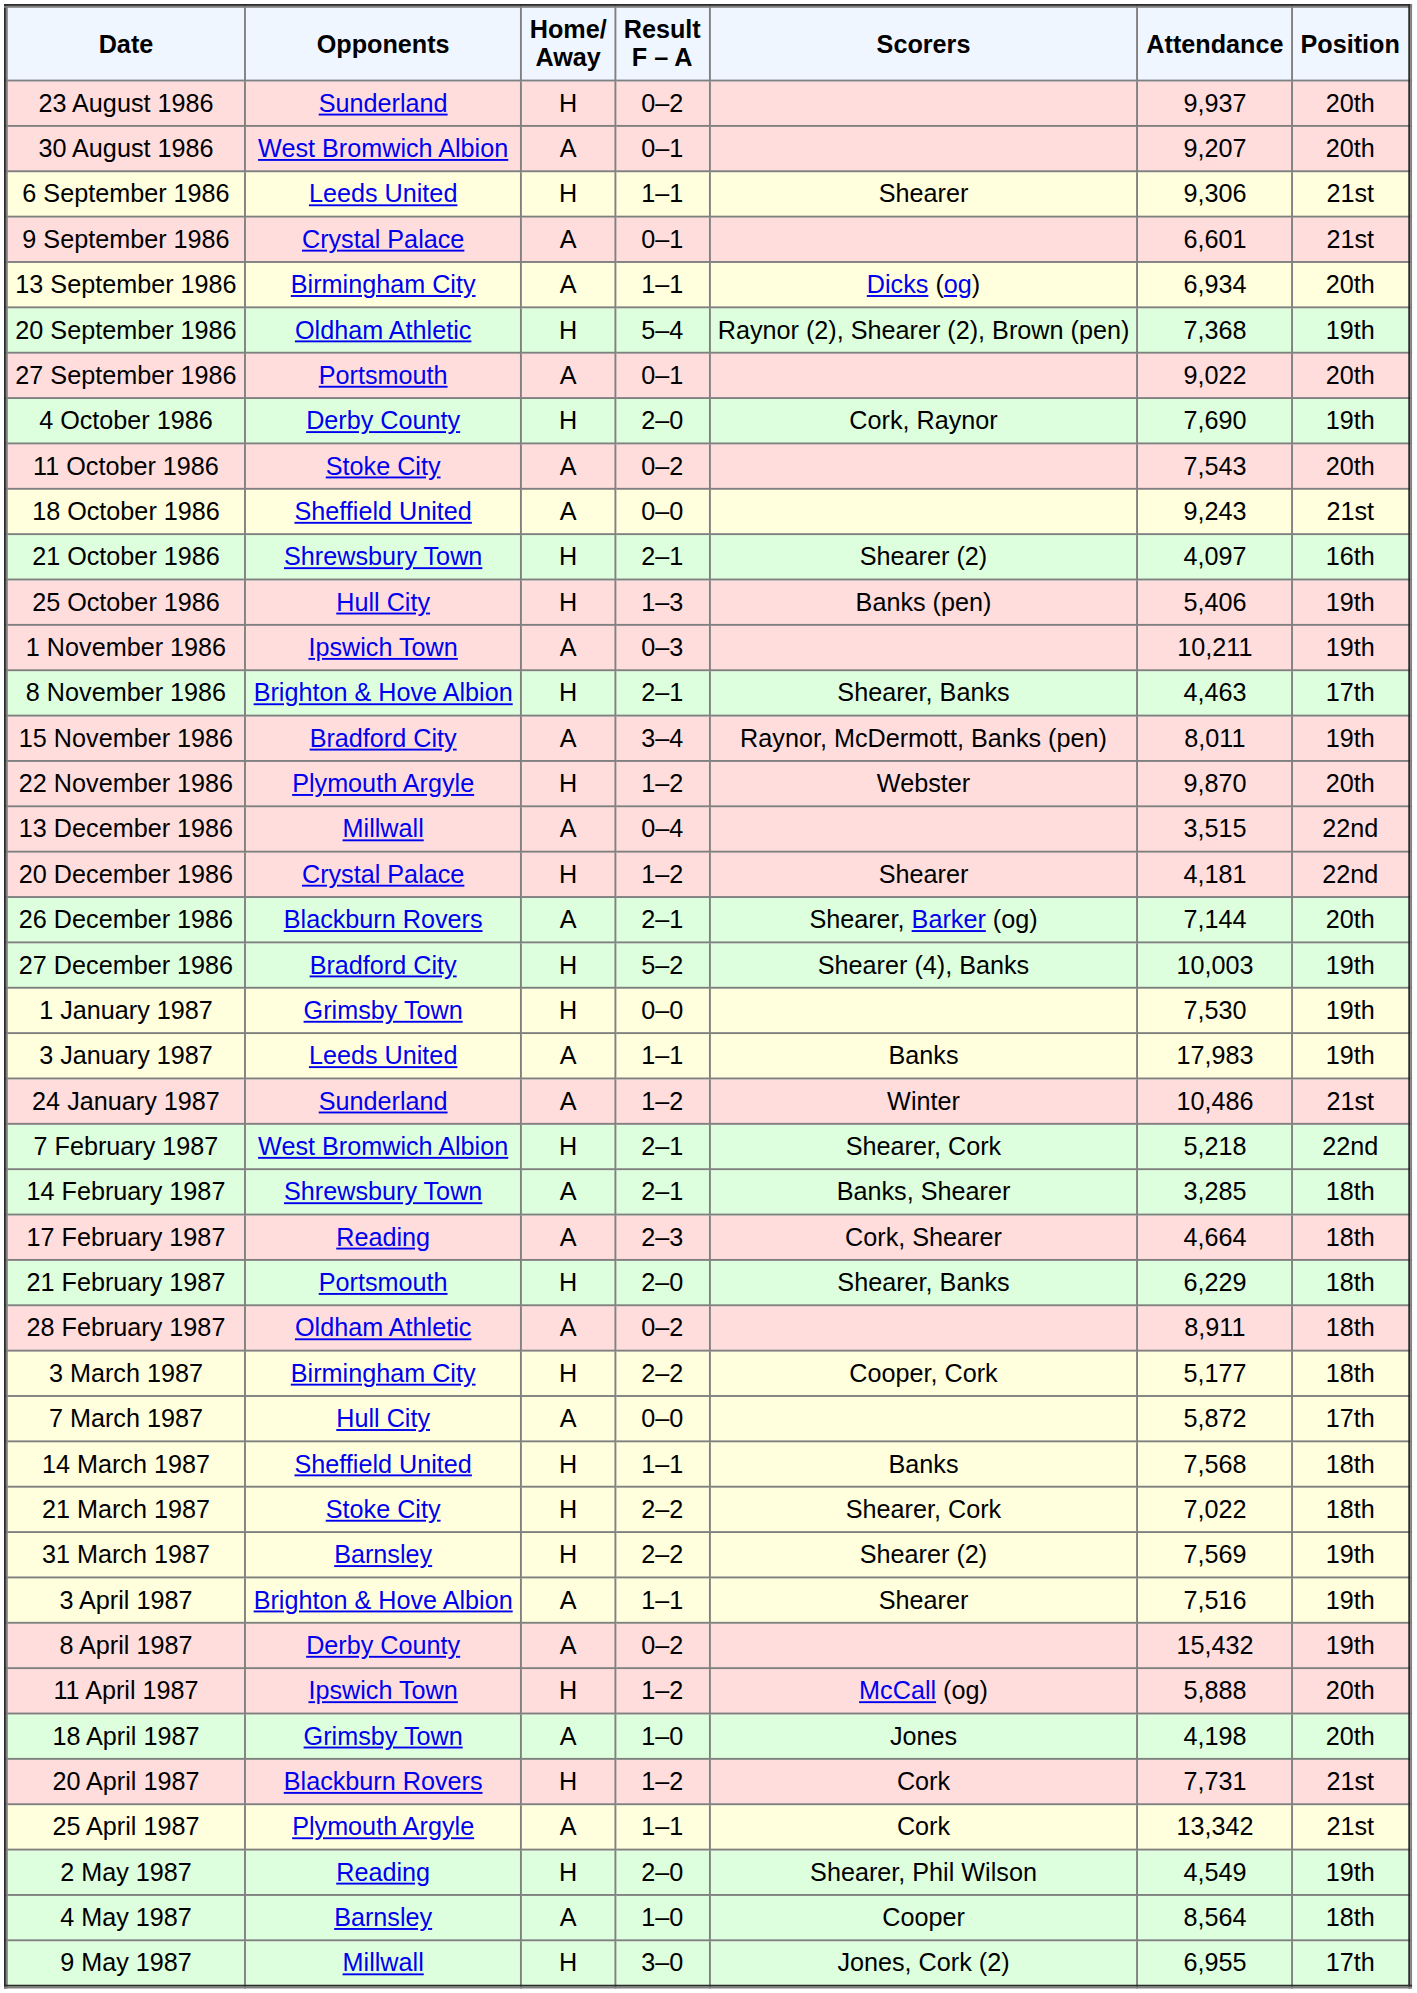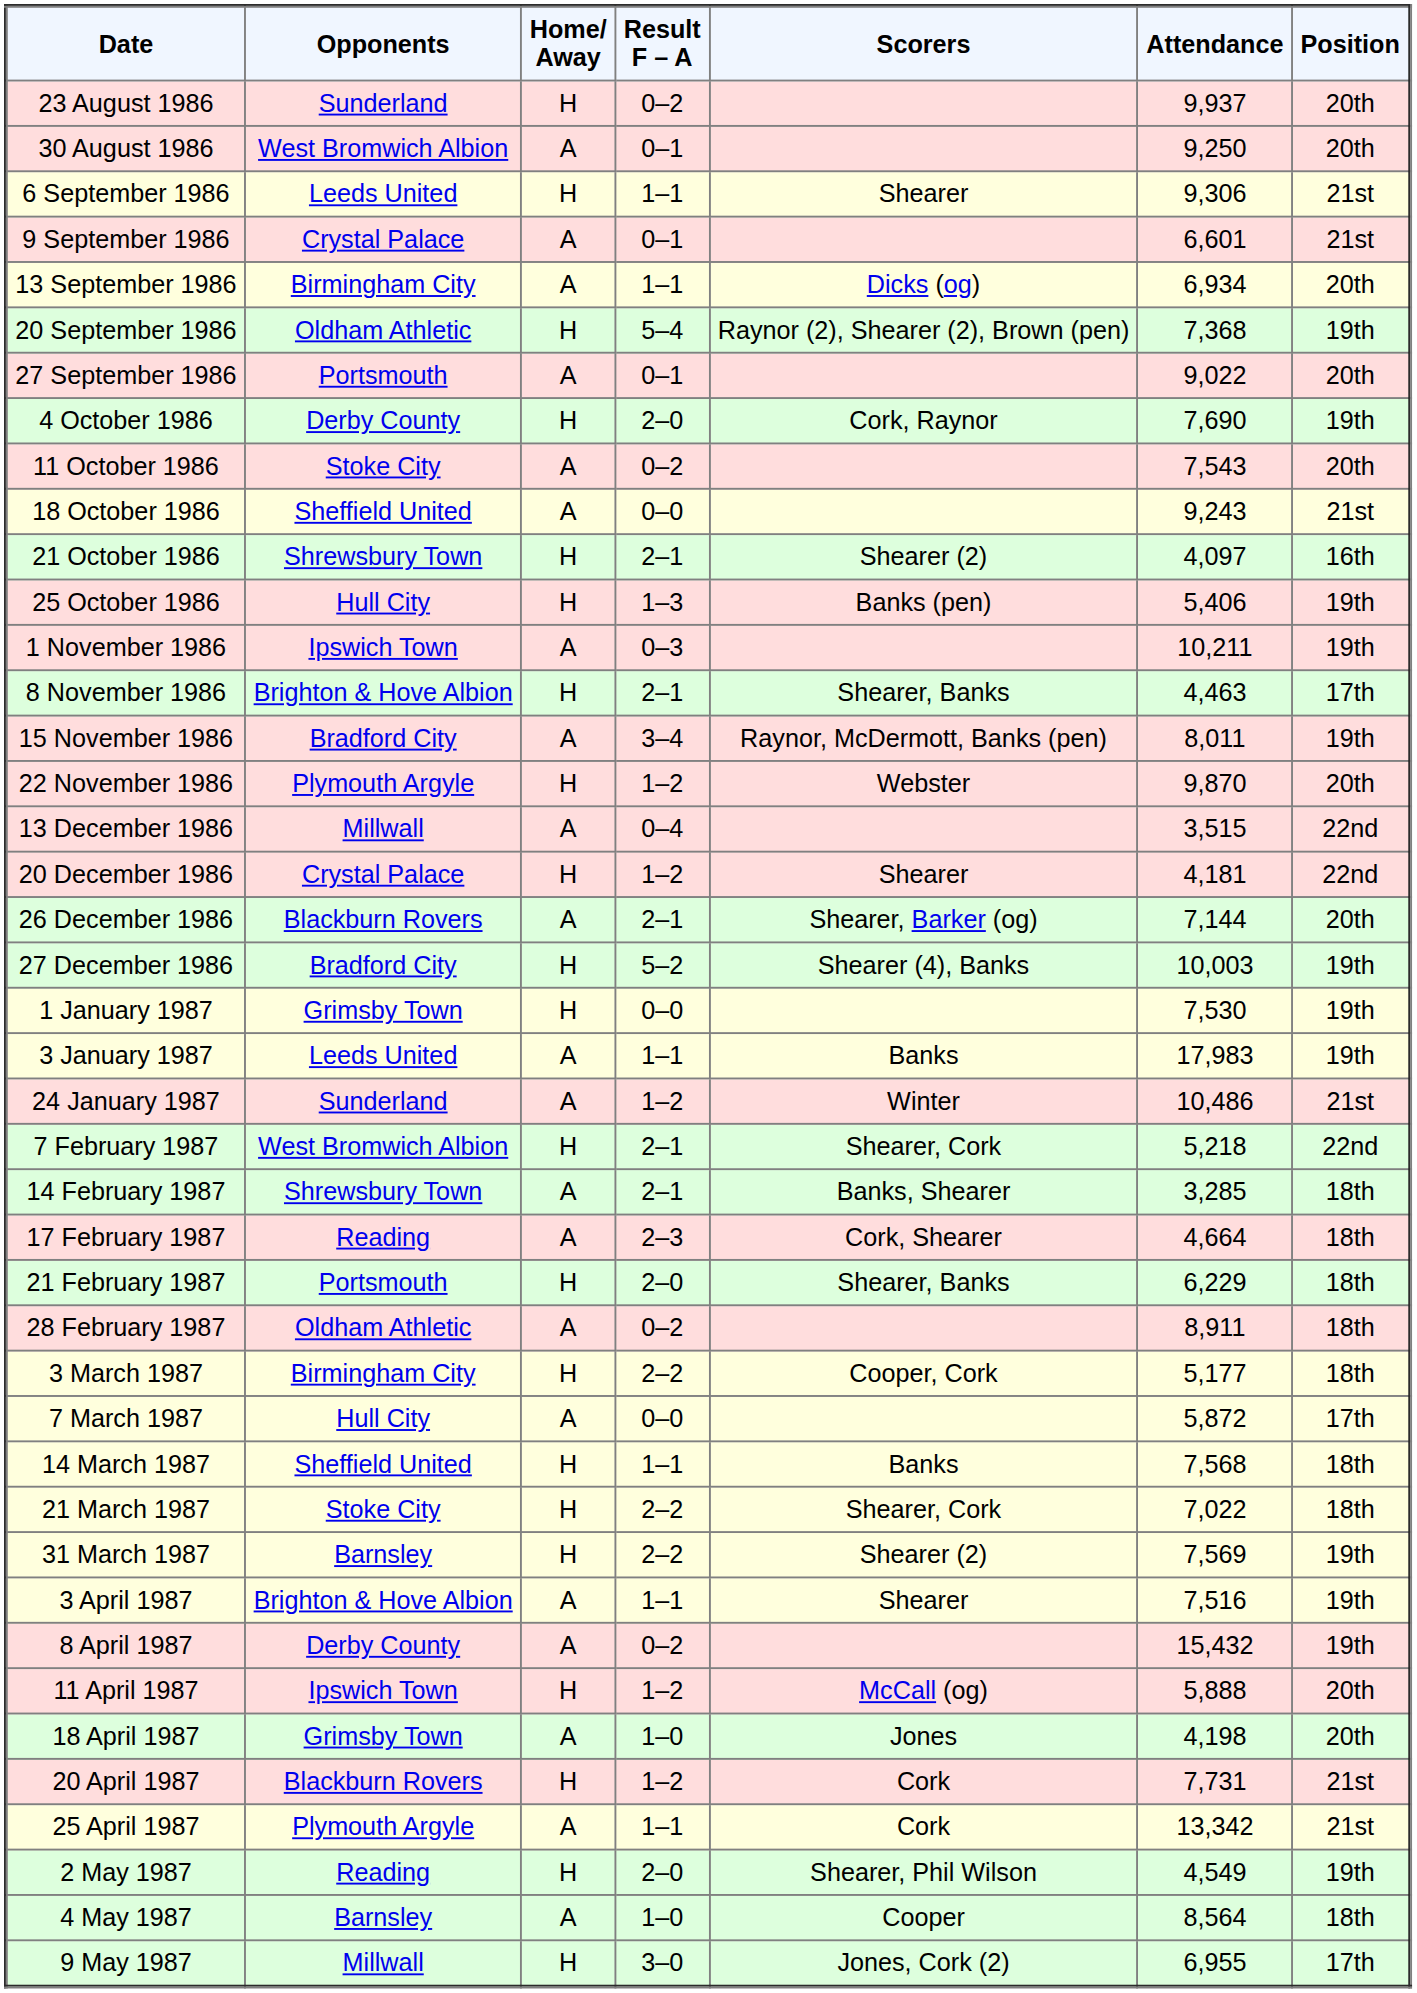30 August 1986 | Attendance: 9,207 -> 9,250
